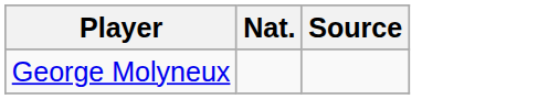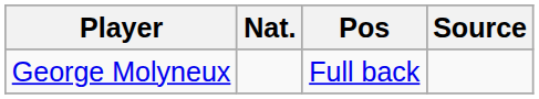+ column: Pos | Full back
